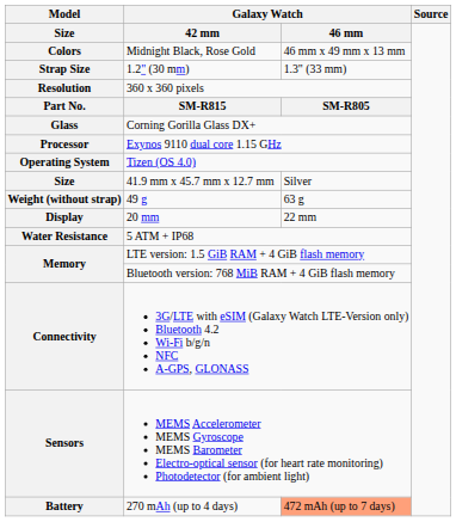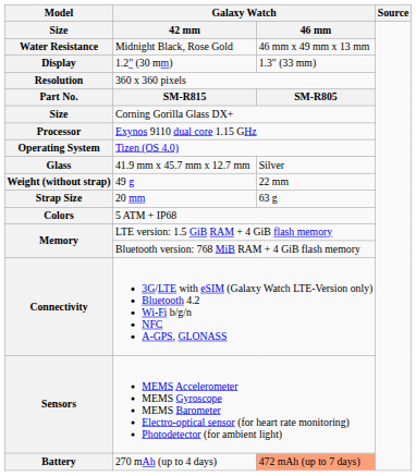Midnight Black, Rose Gold | Model: Colors -> Water Resistance
1.2" (30 mm) | Model: Strap Size -> Display
Corning Gorilla Glass DX+ | Model: Glass -> Size
41.9 mm x 45.7 mm x 12.7 mm | Model: Size -> Glass
49 g | column 3: 63 g -> 22 mm
20 mm | Model: Display -> Strap Size
20 mm | column 3: 22 mm -> 63 g
5 ATM + IP68 | Model: Water Resistance -> Colors
